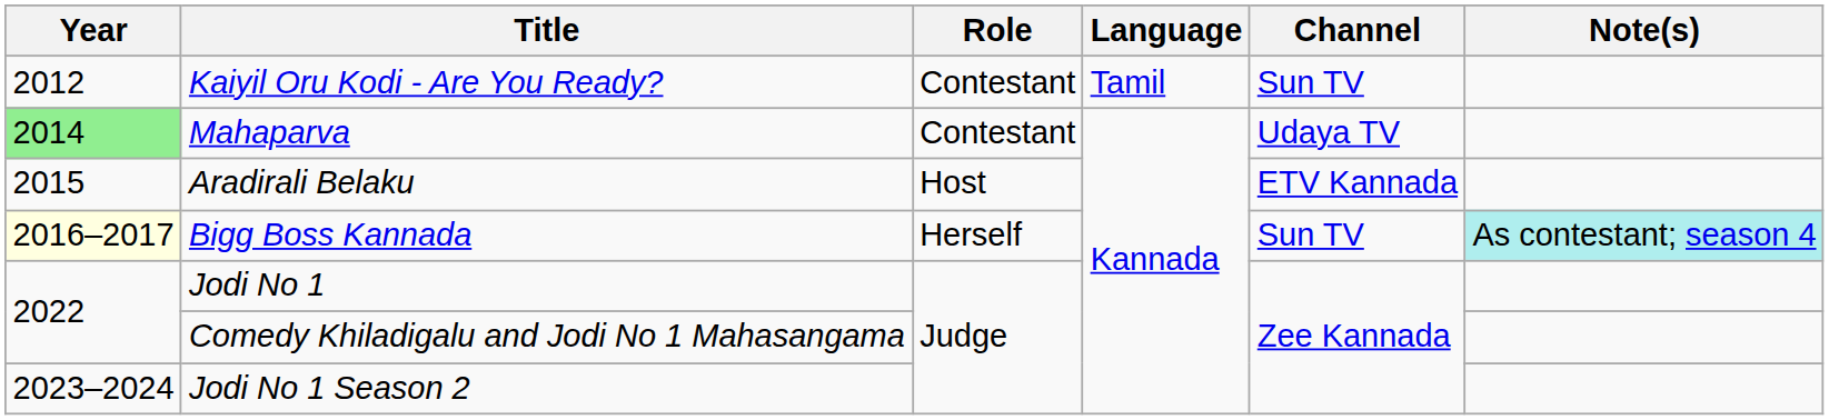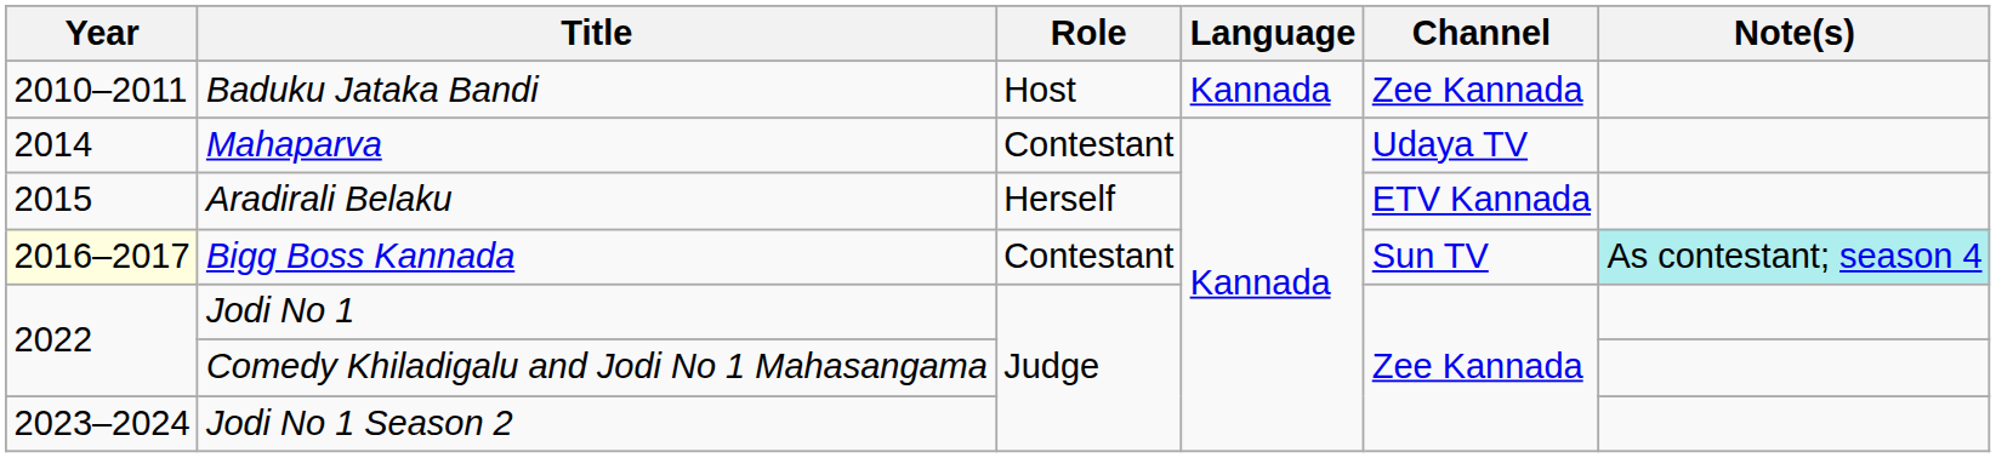+ row: 2010–2011 | Baduku Jataka Bandi | Host | Kannada | Zee Kannada
- row: 2012 | Kaiyil Oru Kodi - Are You Ready? | Contestant | Tamil | Sun TV
Mahaparva | Year: lightgreen background -> no background
Aradirali Belaku | Role: Host -> Herself
Bigg Boss Kannada | Role: Herself -> Contestant
